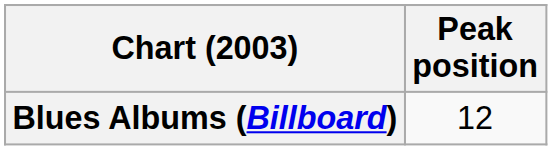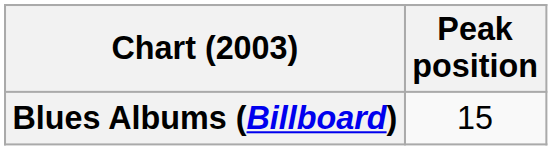Blues Albums (Billboard) | Peak position: 12 -> 15
